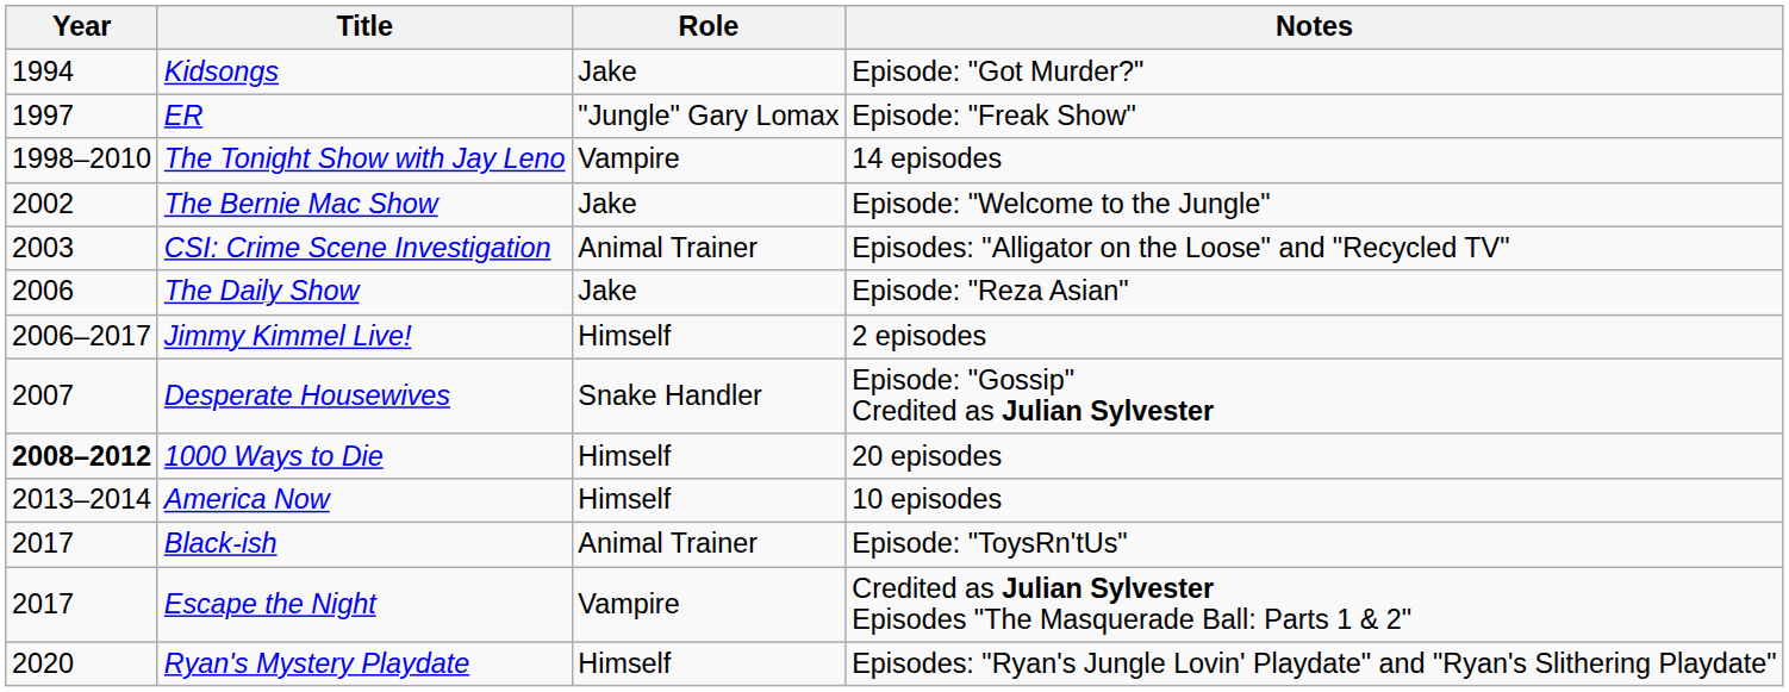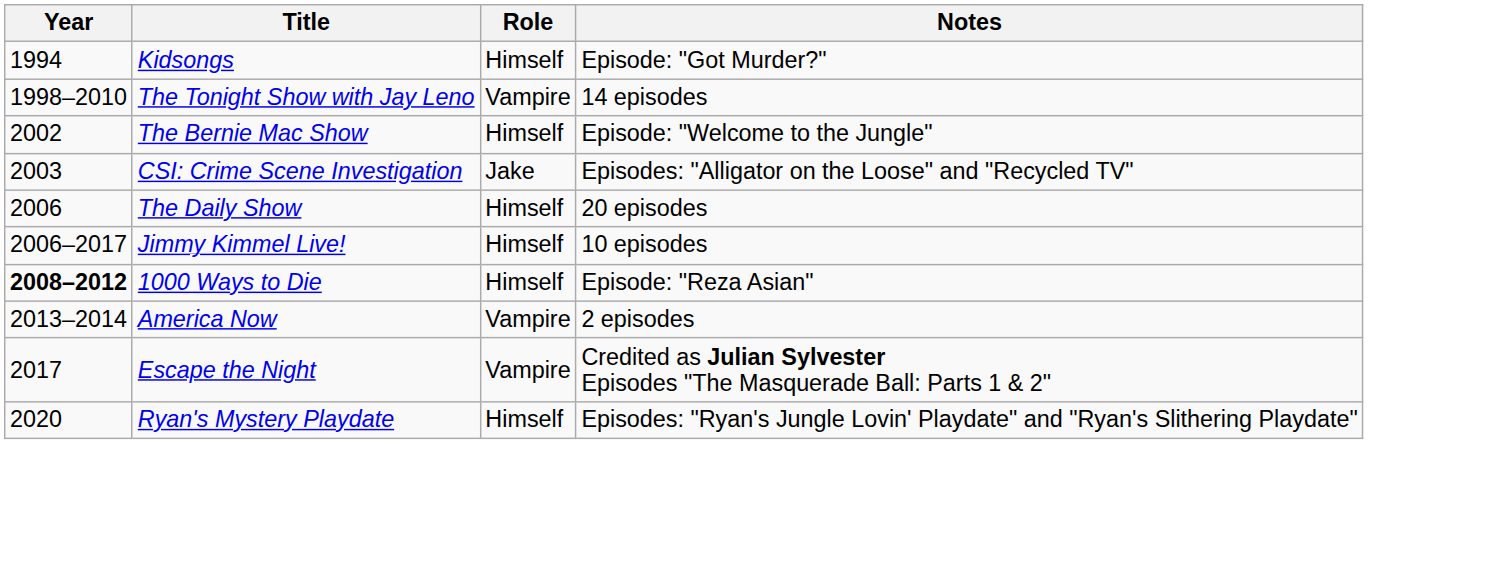Kidsongs | Role: Jake -> Himself
- row: 1997 | ER | "Jungle" Gary Lomax | Episode: "Freak Show"
The Bernie Mac Show | Role: Jake -> Himself
CSI: Crime Scene Investigation | Role: Animal Trainer -> Jake
The Daily Show | Role: Jake -> Himself
The Daily Show | Notes: Episode: "Reza Asian" -> 20 episodes
Jimmy Kimmel Live! | Notes: 2 episodes -> 10 episodes
- row: 2007 | Desperate Housewives | Snake Handler | Episode: "Gossip" Credited as Julian Sylvester
1000 Ways to Die | Notes: 20 episodes -> Episode: "Reza Asian"
America Now | Role: Himself -> Vampire
America Now | Notes: 10 episodes -> 2 episodes
- row: 2017 | Black-ish | Animal Trainer | Episode: "ToysRn'tUs"
